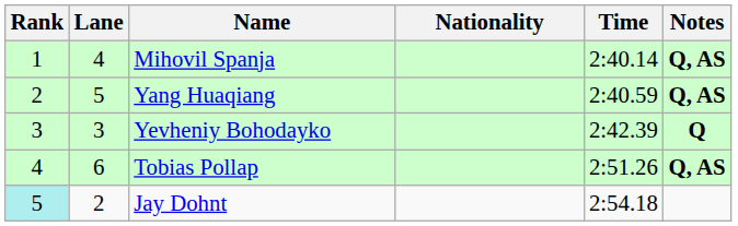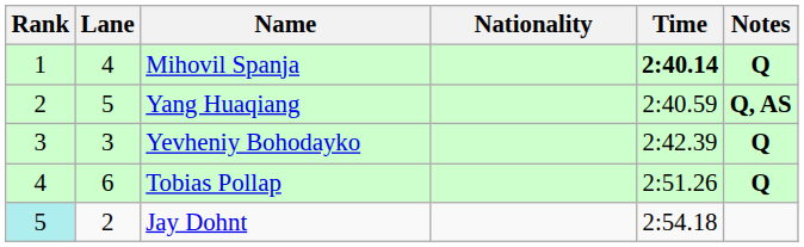Mihovil Spanja | Time: normal -> bold
Mihovil Spanja | Notes: Q, AS -> Q
Tobias Pollap | Notes: Q, AS -> Q
